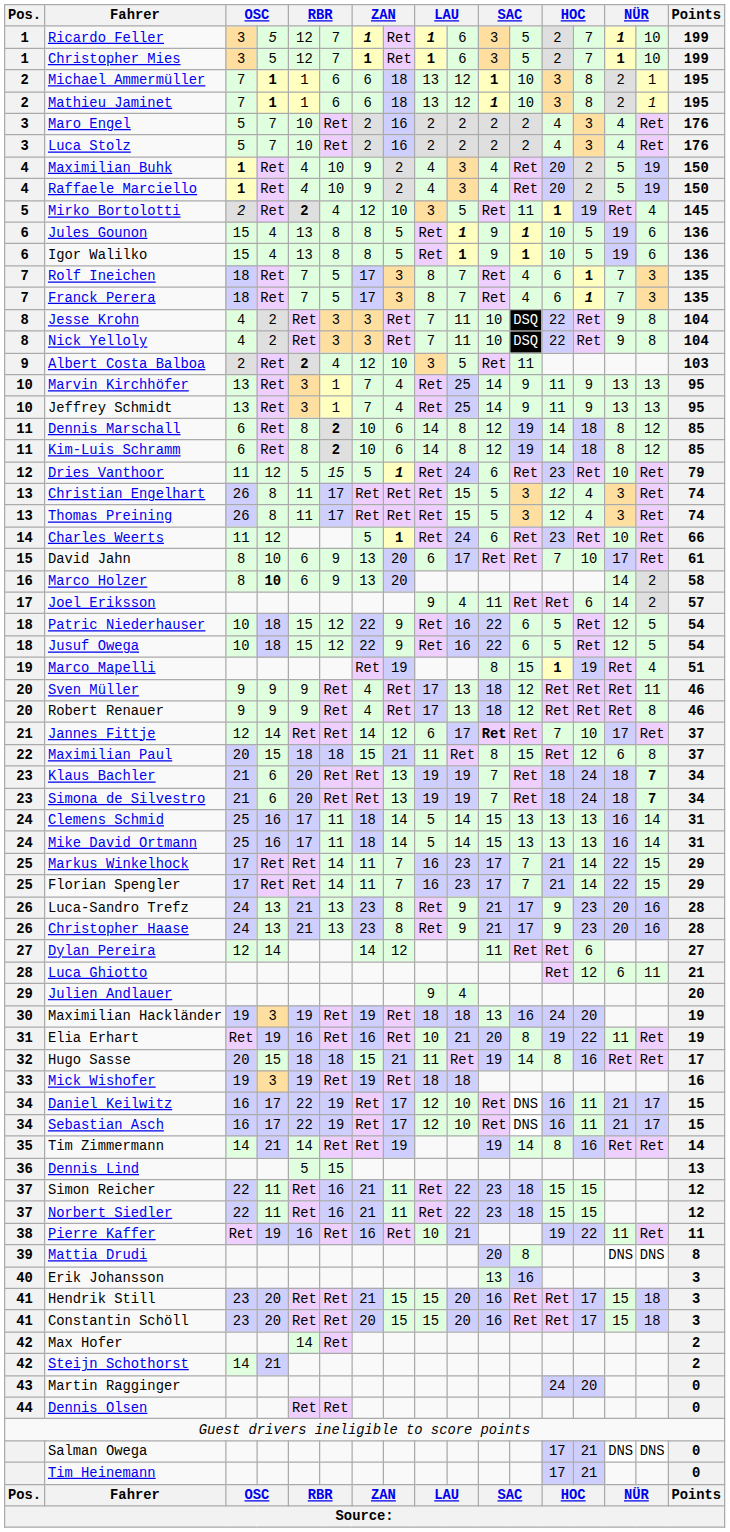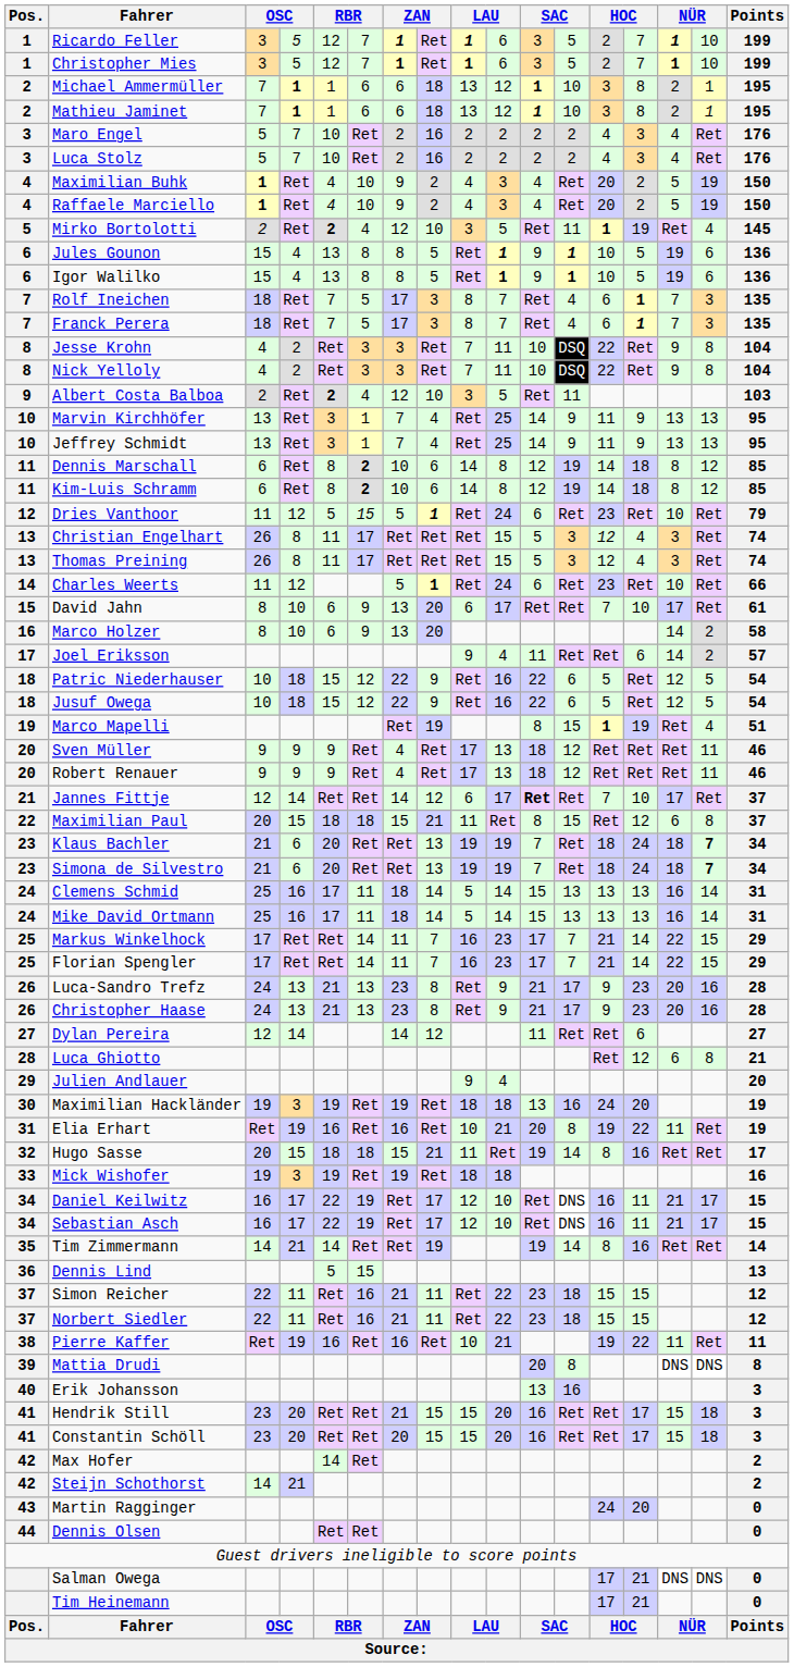Marco Holzer | column 4: bold -> normal
Robert Renauer | column 16: 8 -> 11
Luca Ghiotto | column 16: 11 -> 8
